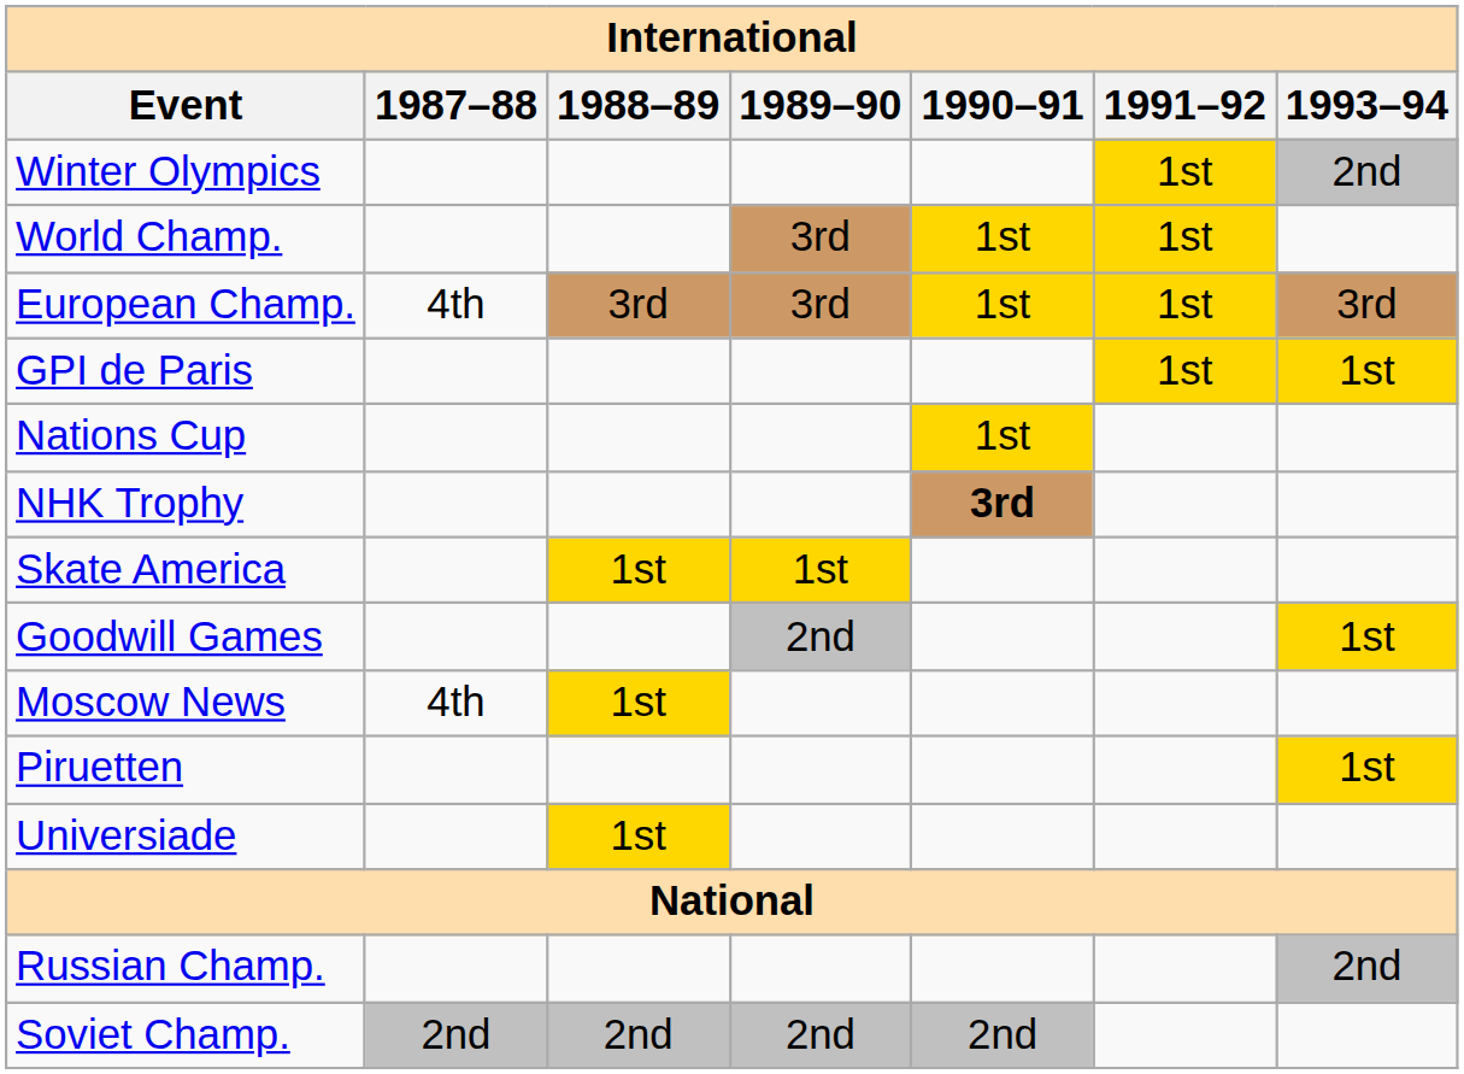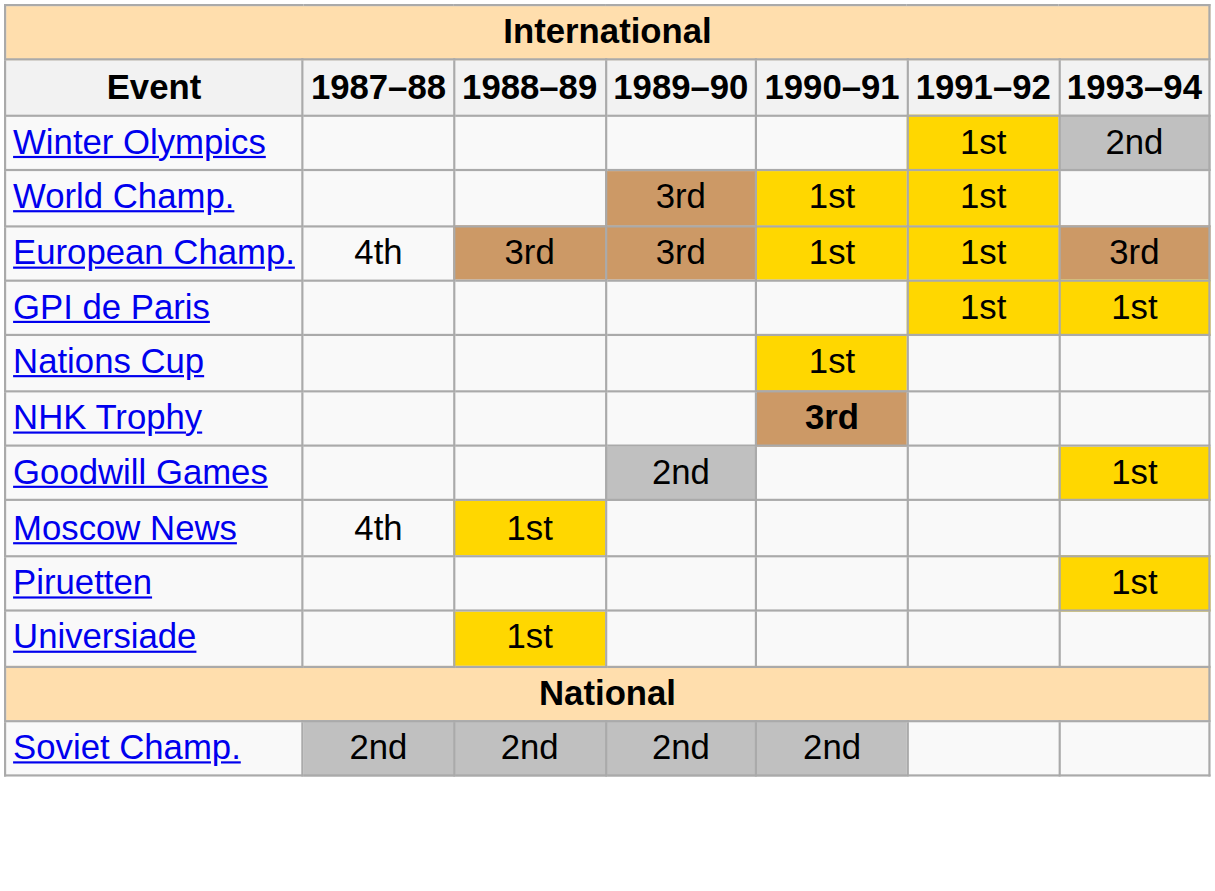- row: Skate America | 1st | 1st
- row: Russian Champ. | 2nd
